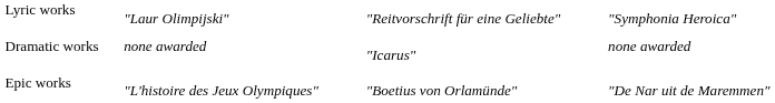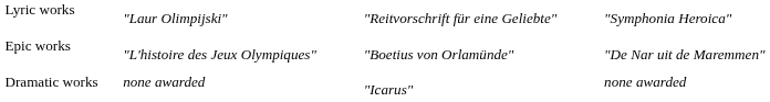rows swapped: Dramatic works <-> Epic works
